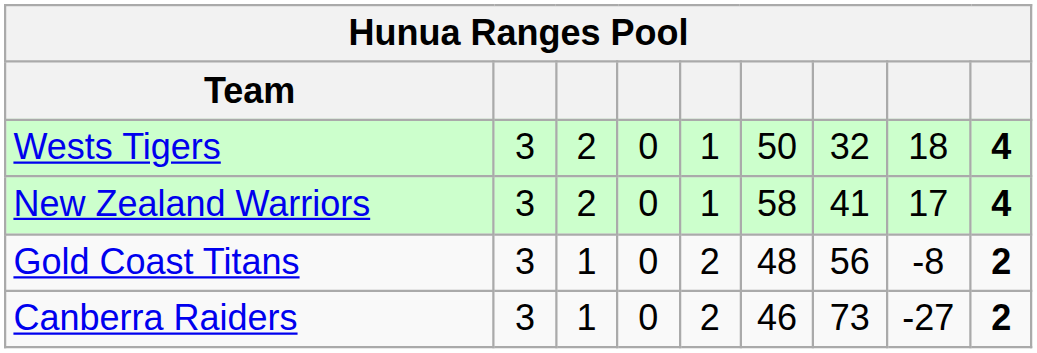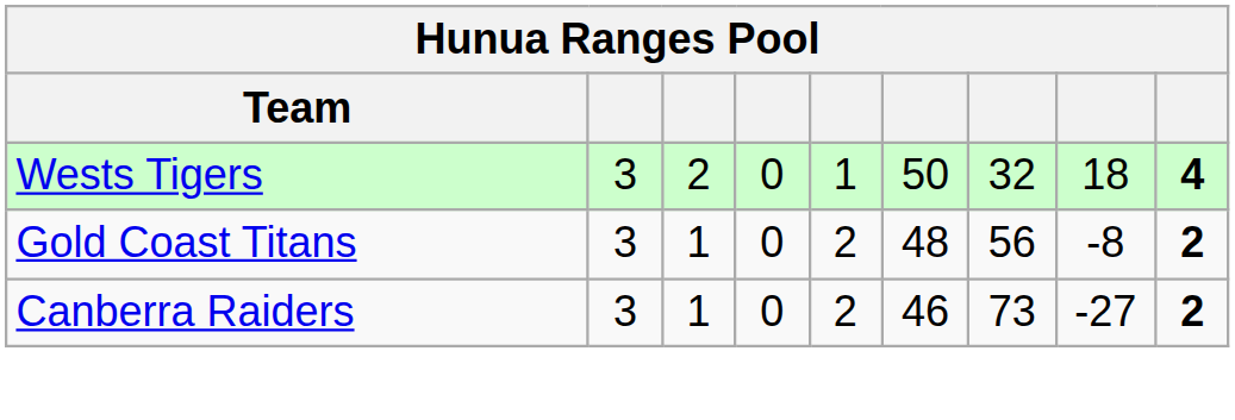- row: New Zealand Warriors | 3 | 2 | 0 | 1 | 58 | 41 | 17 | 4
